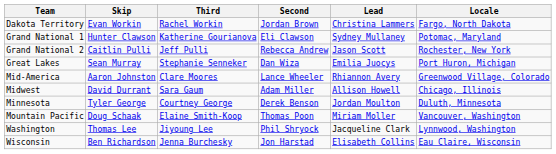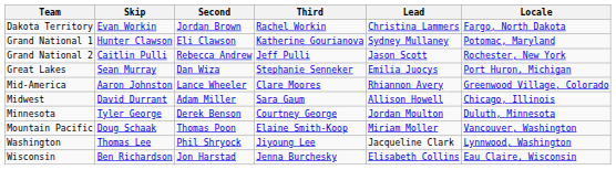columns swapped: Third <-> Second
